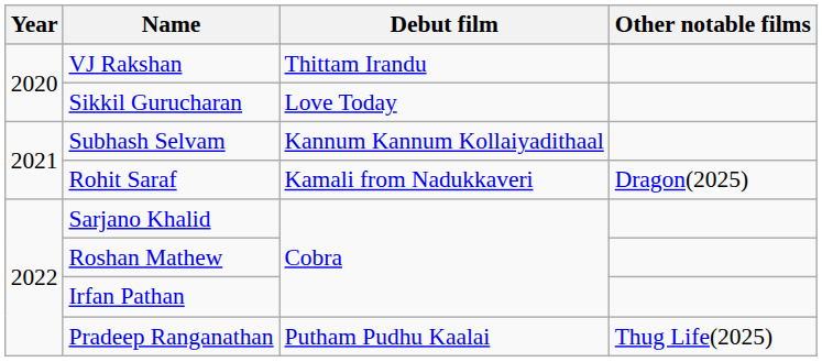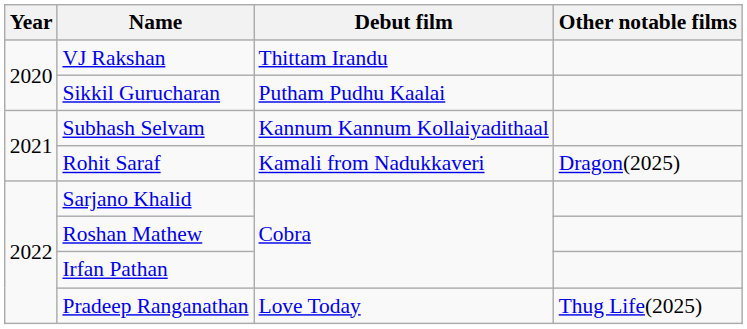Sikkil Gurucharan | Debut film: Love Today -> Putham Pudhu Kaalai
Pradeep Ranganathan | Debut film: Putham Pudhu Kaalai -> Love Today
